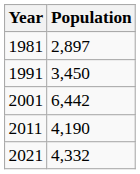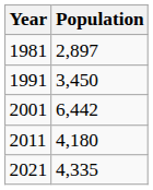2011 | Population: 4,190 -> 4,180
2021 | Population: 4,332 -> 4,335
